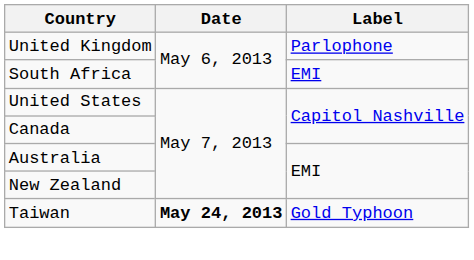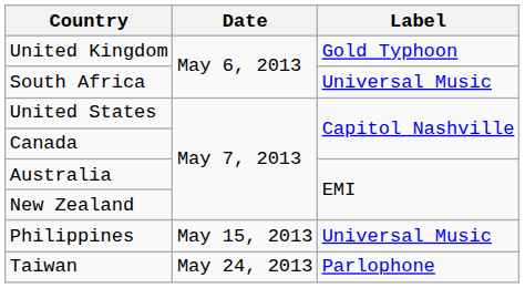United Kingdom | Label: Parlophone -> Gold Typhoon
South Africa | Label: EMI -> Universal Music
+ row: Philippines | May 15, 2013 | Universal Music
Taiwan | Date: bold -> normal
Taiwan | Label: Gold Typhoon -> Parlophone
